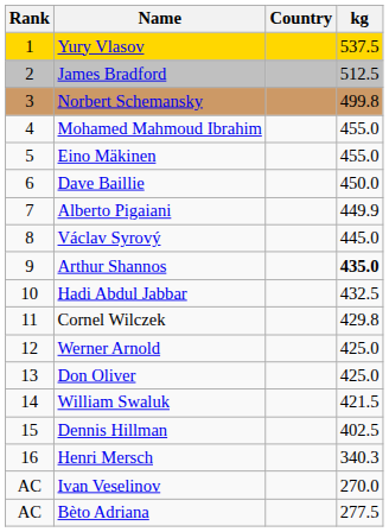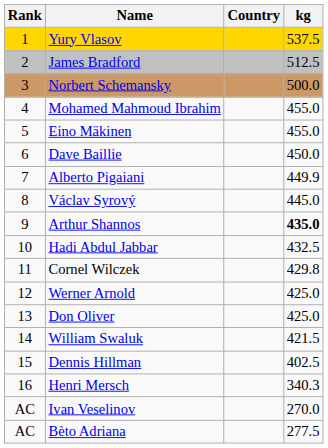Norbert Schemansky | kg: 499.8 -> 500.0
